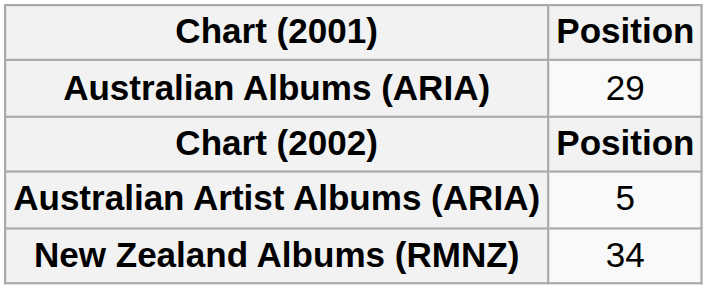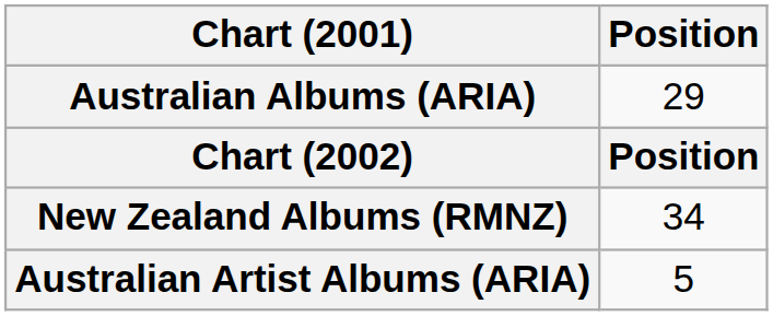rows swapped: Australian Artist Albums (ARIA) <-> New Zealand Albums (RMNZ)
